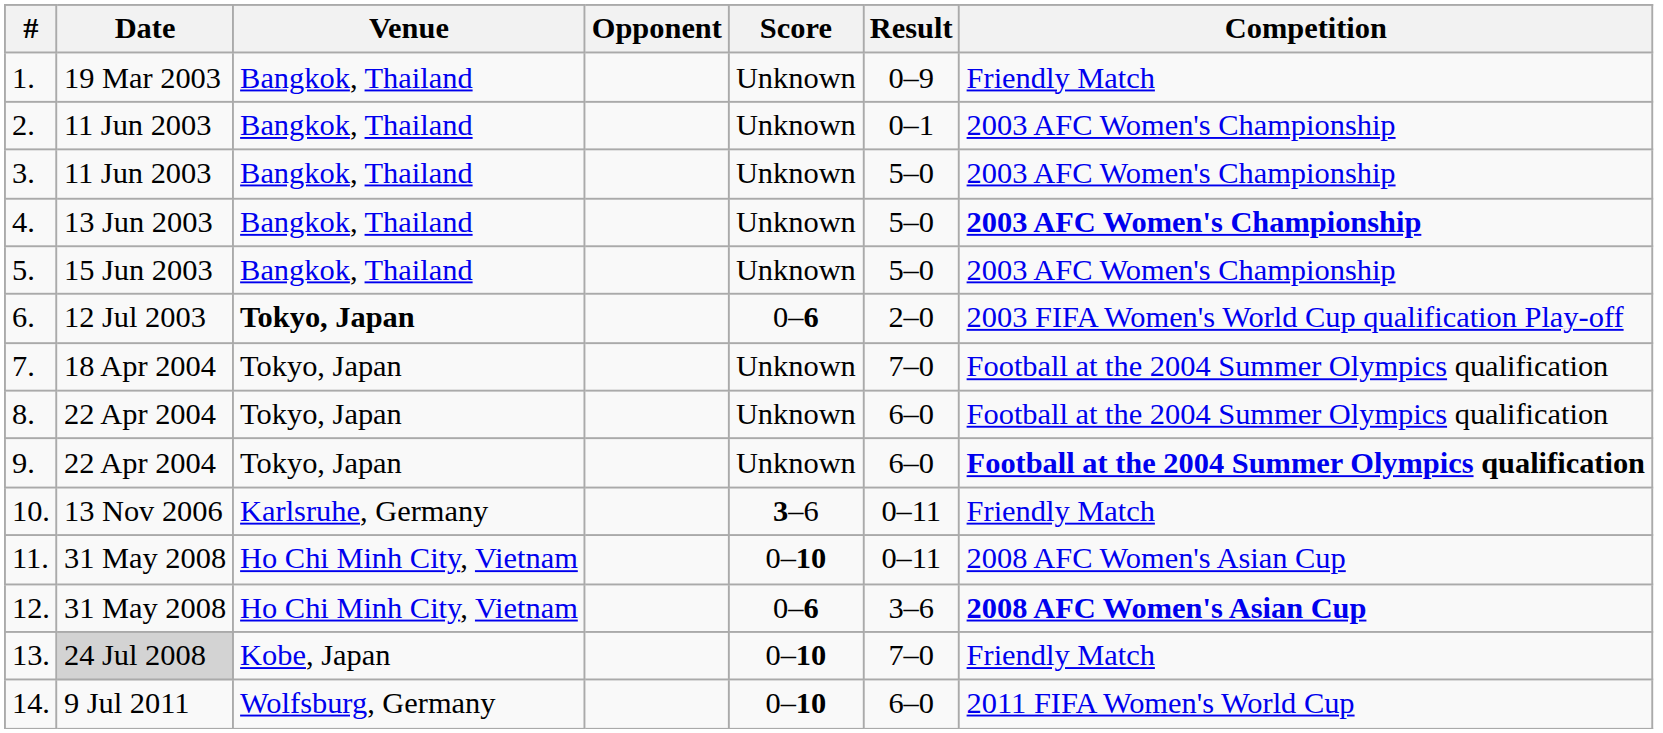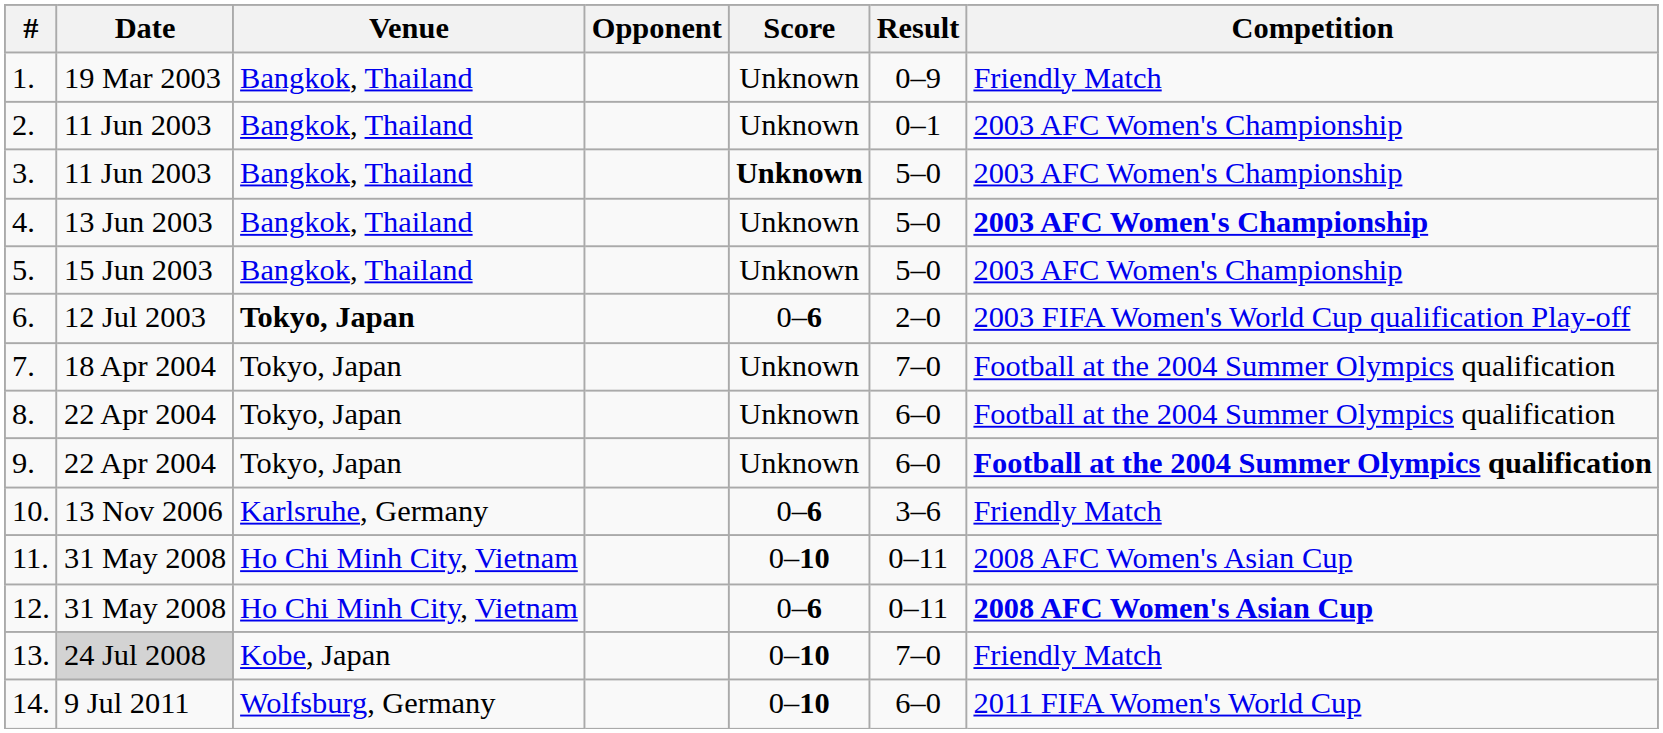3. | Score: normal -> bold
10. | Score: 3–6 -> 0–6
10. | Result: 0–11 -> 3–6
12. | Result: 3–6 -> 0–11
